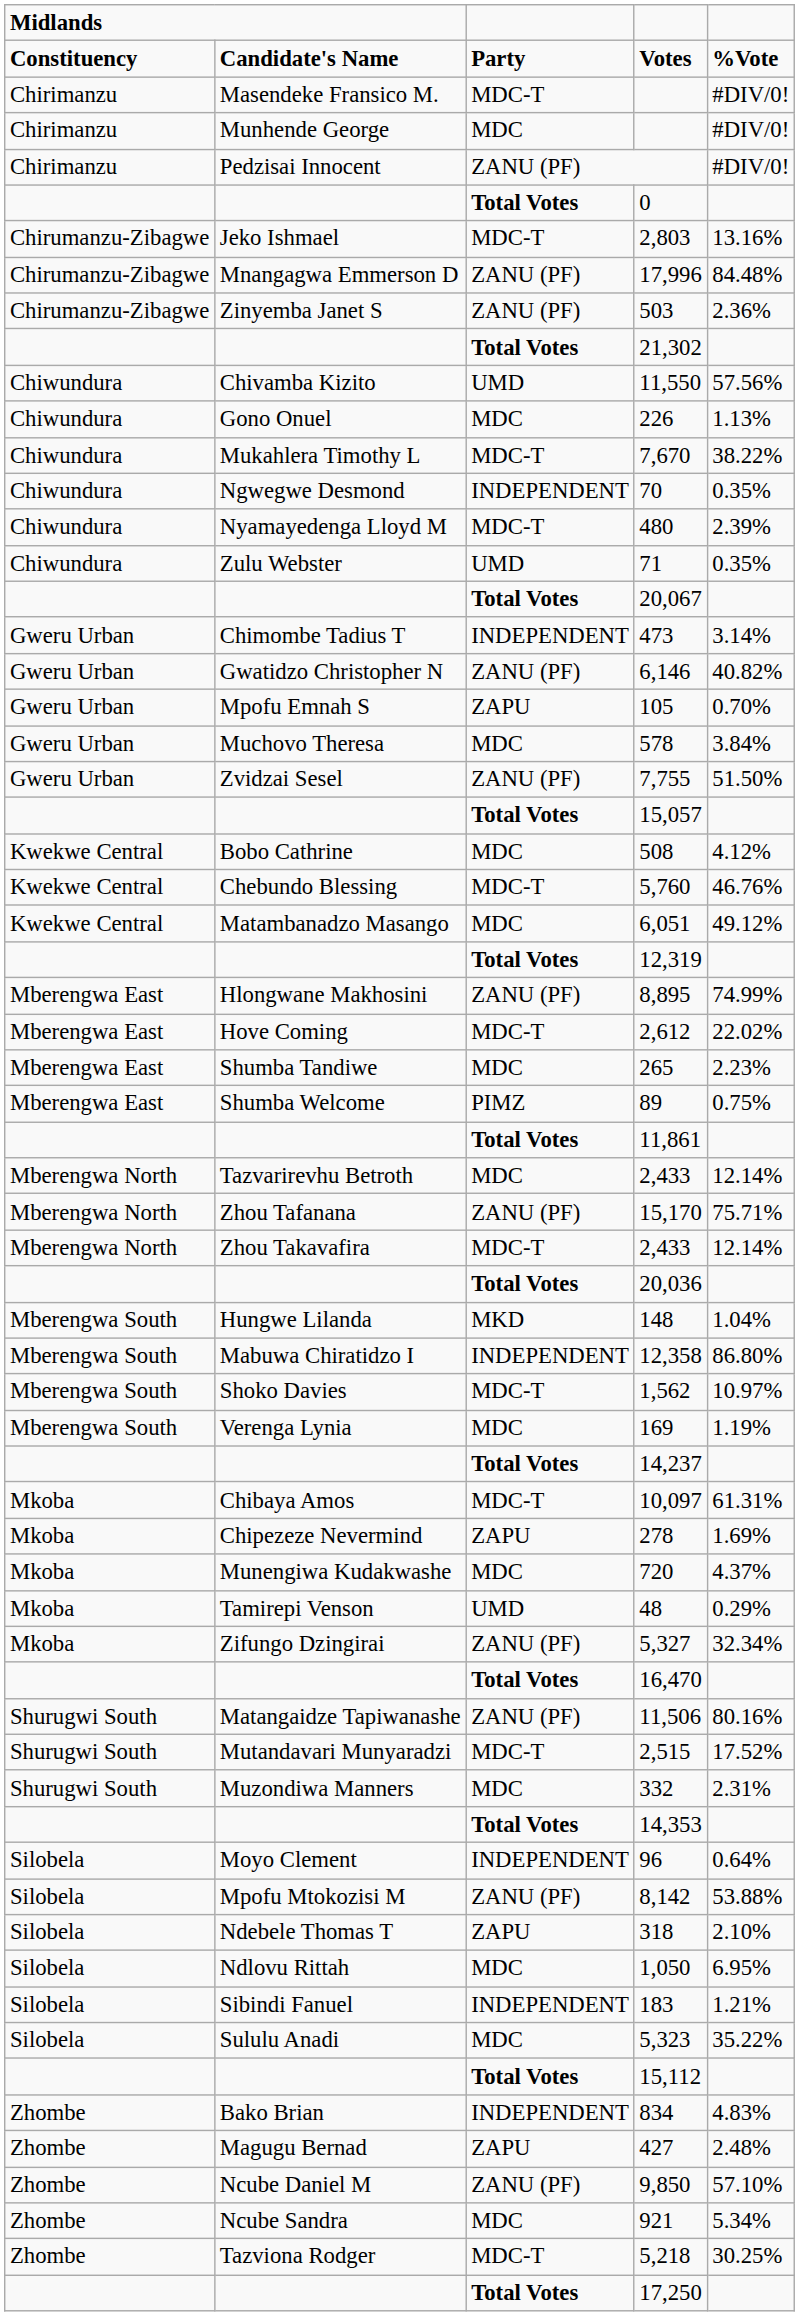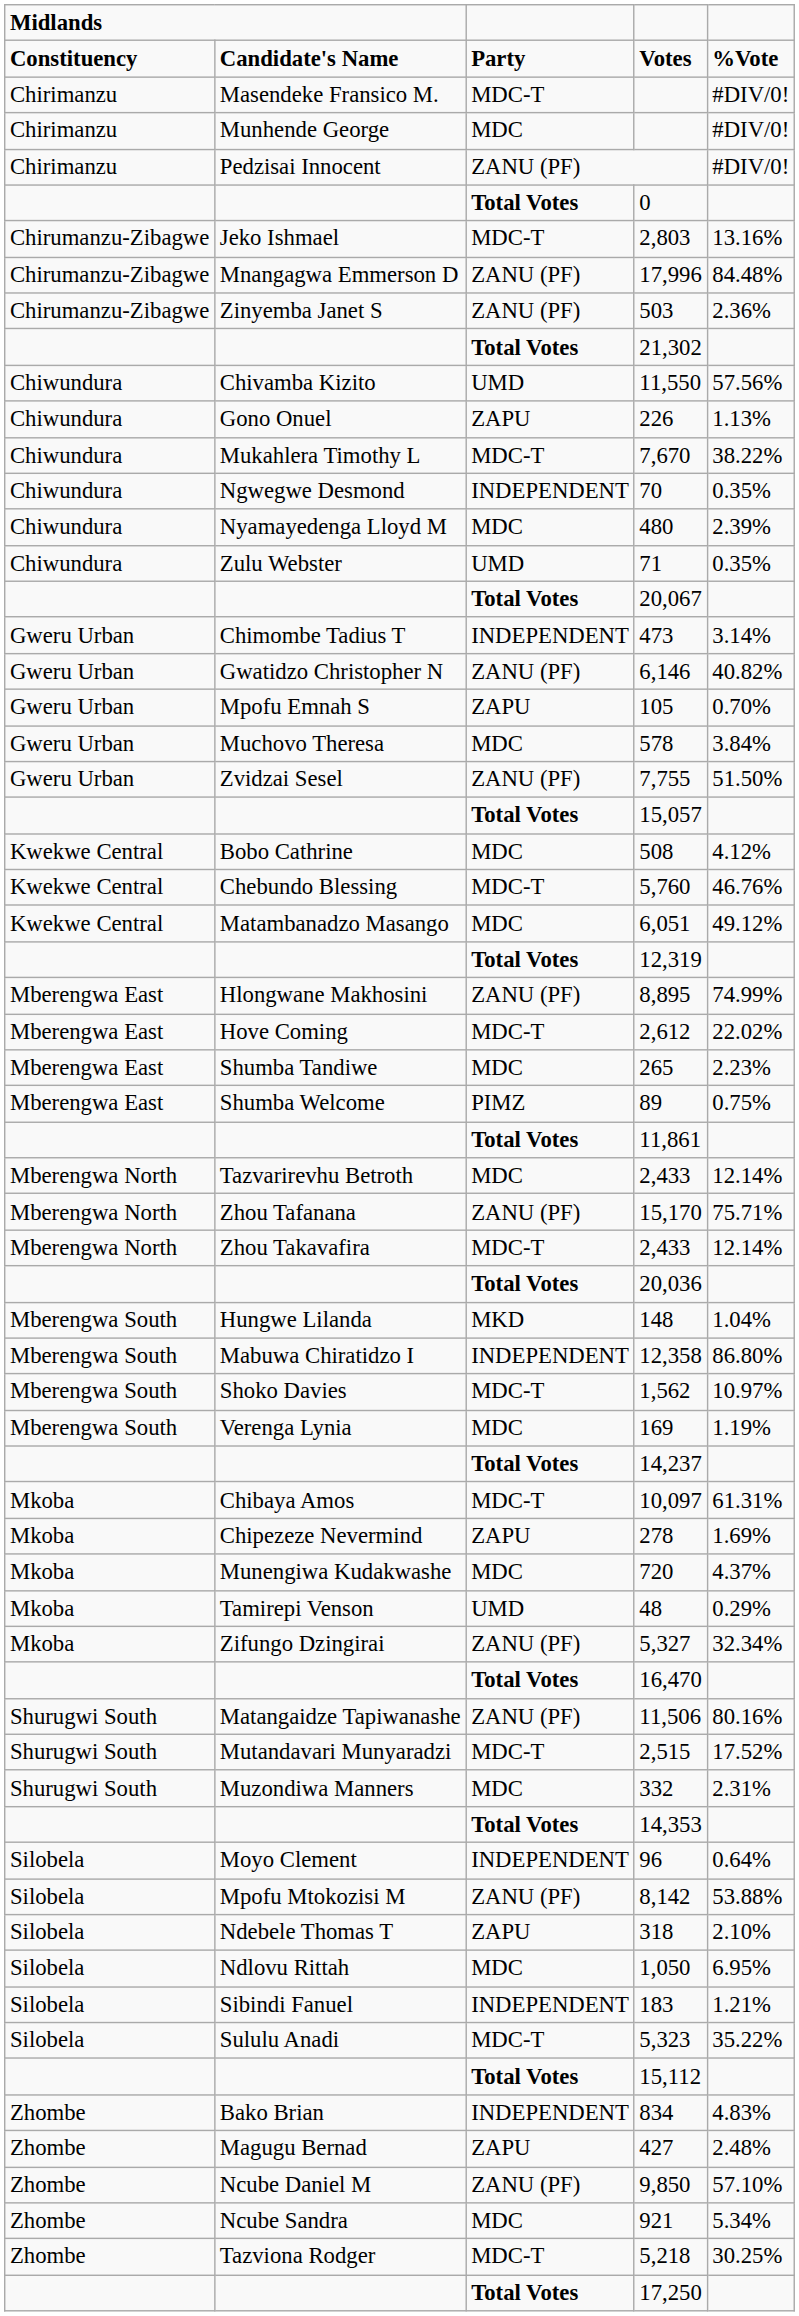226 | column 3: MDC -> ZAPU
480 | column 3: MDC-T -> MDC
5,323 | column 3: MDC -> MDC-T
